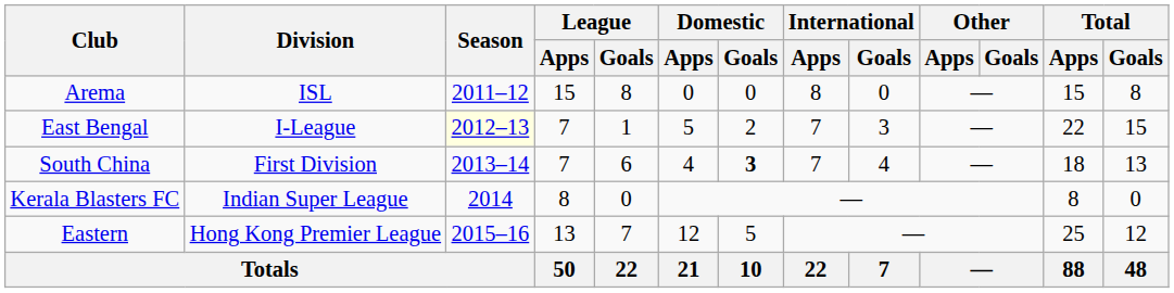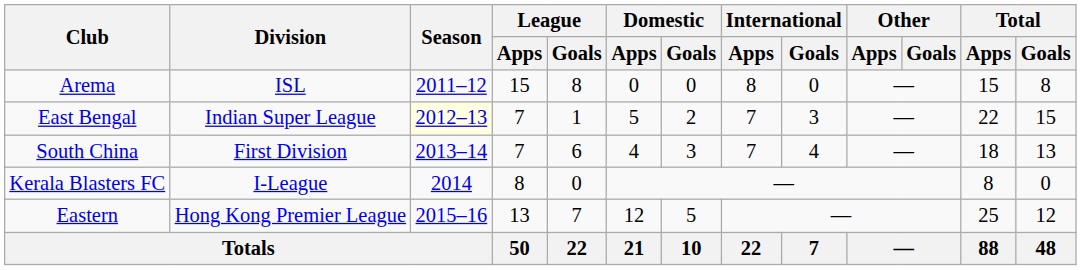East Bengal | Division: I-League -> Indian Super League
South China | Domestic / Goals: bold -> normal
Kerala Blasters FC | Division: Indian Super League -> I-League
